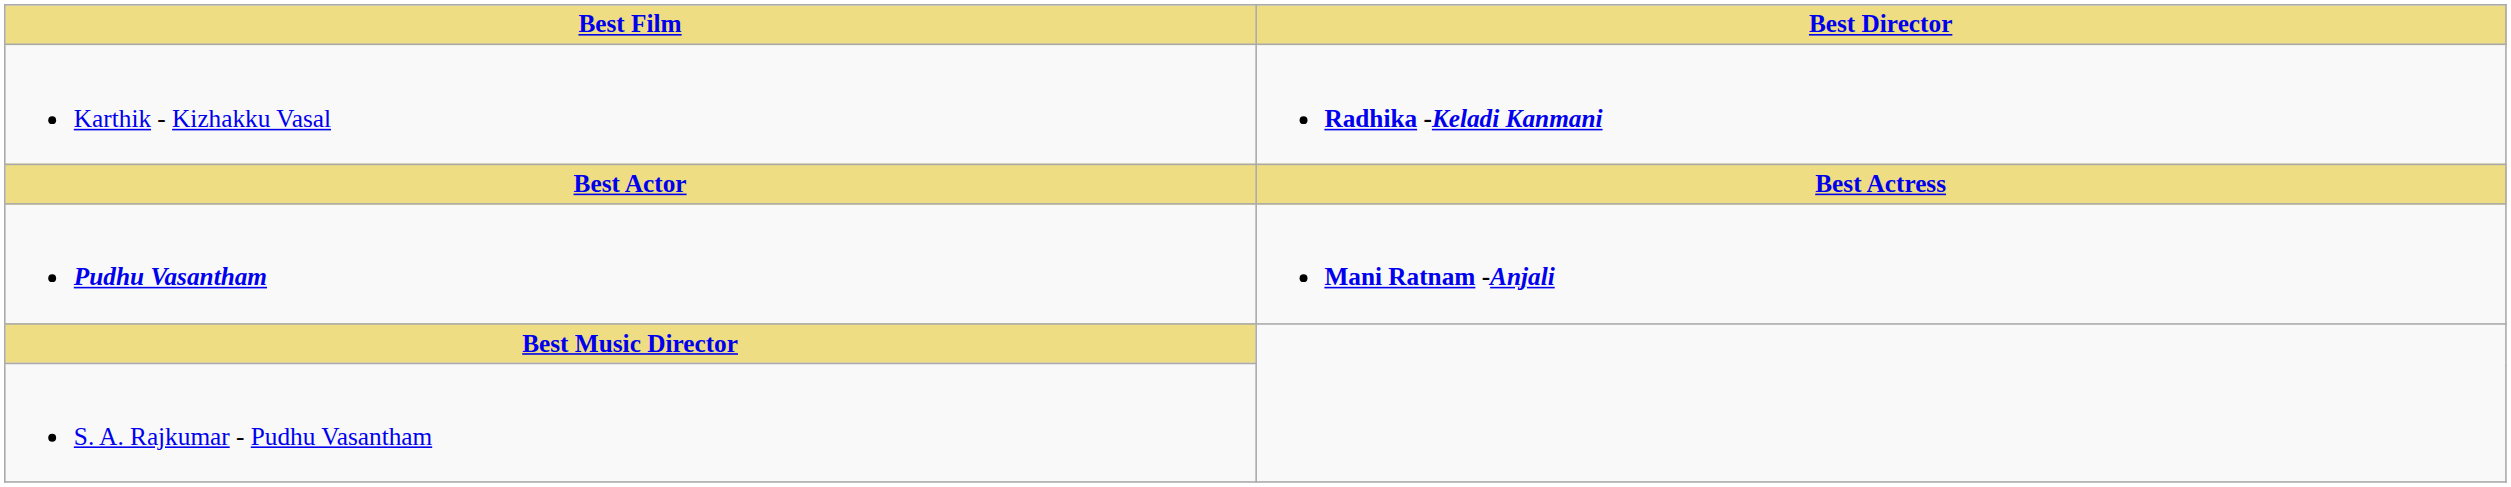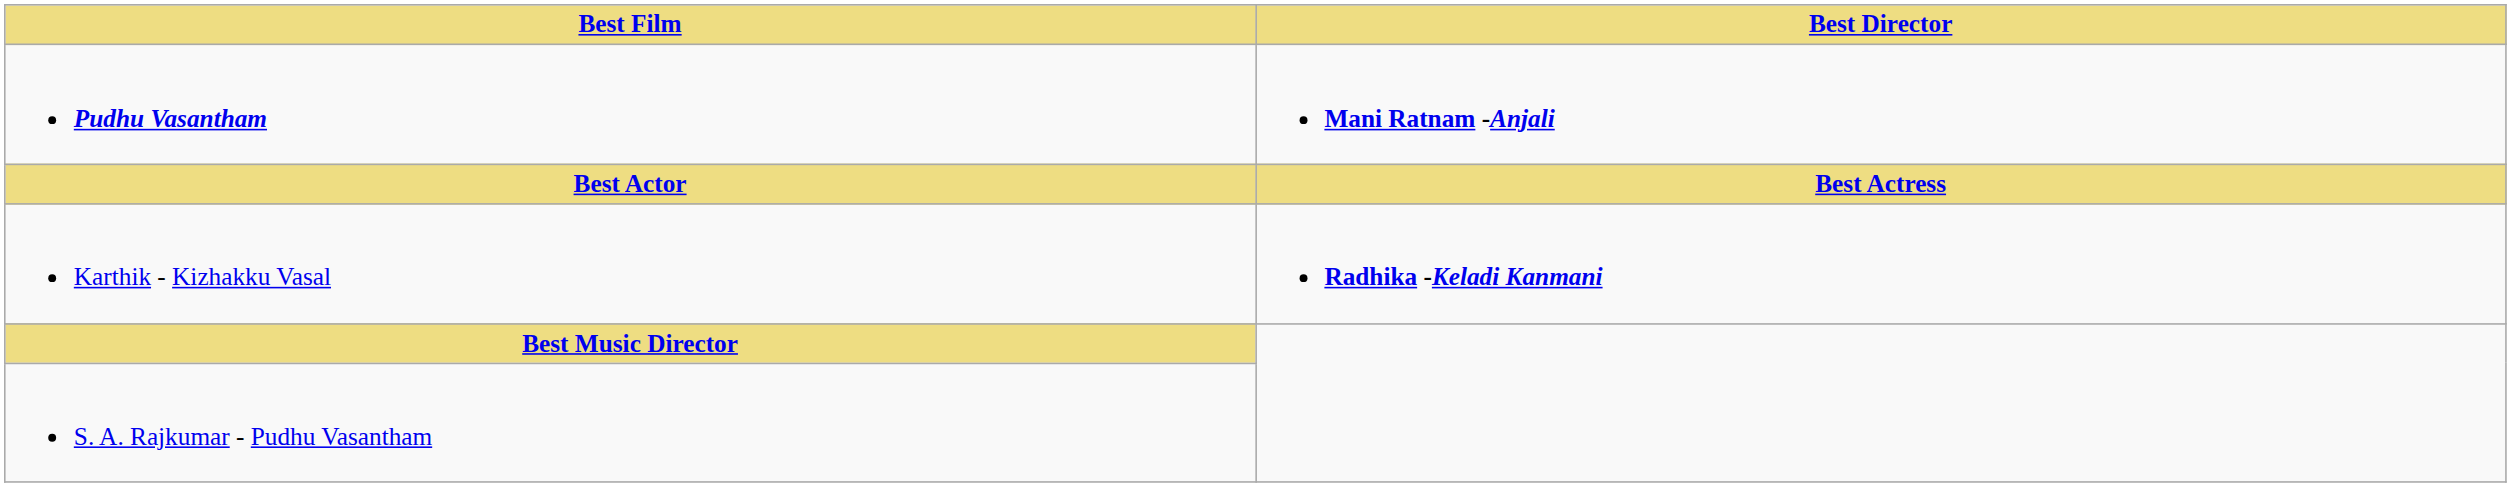rows swapped: Pudhu Vasantham <-> Karthik - Kizhakku Vasal
